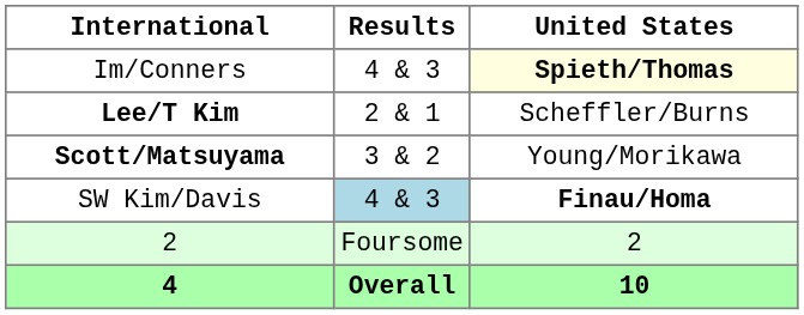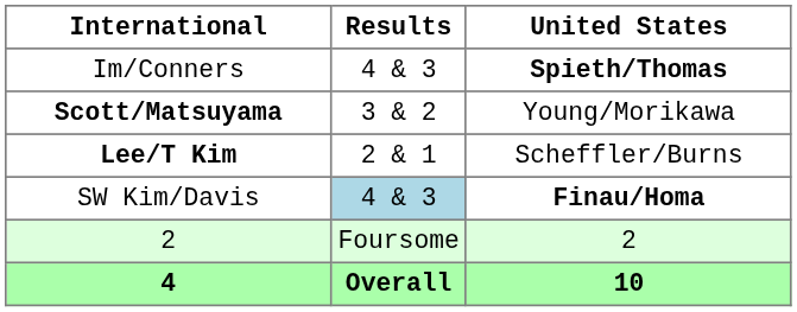Im/Conners | United States: lightyellow background -> no background
rows swapped: Scott/Matsuyama <-> Lee/T Kim
